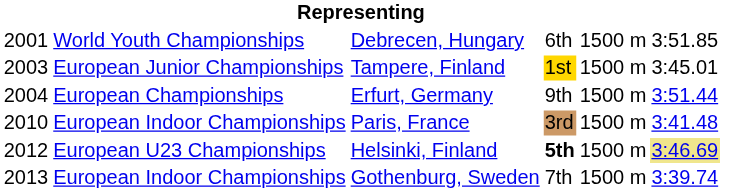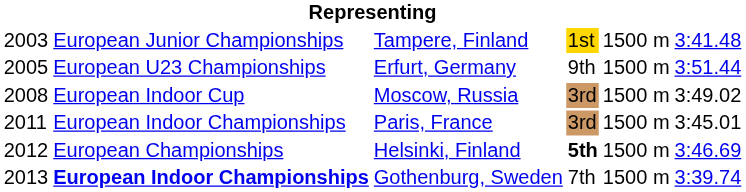- row: 2001 | World Youth Championships | Debrecen, Hungary | 6th | 1500 m | 3:51.85
Tampere, Finland | column 6: 3:45.01 -> 3:41.48
Erfurt, Germany | column 1: 2004 -> 2005
Erfurt, Germany | column 2: European Championships -> European U23 Championships
+ row: 2008 | European Indoor Cup | Moscow, Russia | 3rd | 1500 m | 3:49.02
Paris, France | column 1: 2010 -> 2011
Paris, France | column 6: 3:41.48 -> 3:45.01
Helsinki, Finland | column 2: European U23 Championships -> European Championships
Helsinki, Finland | column 6: khaki background -> no background
Gothenburg, Sweden | column 2: normal -> bold
